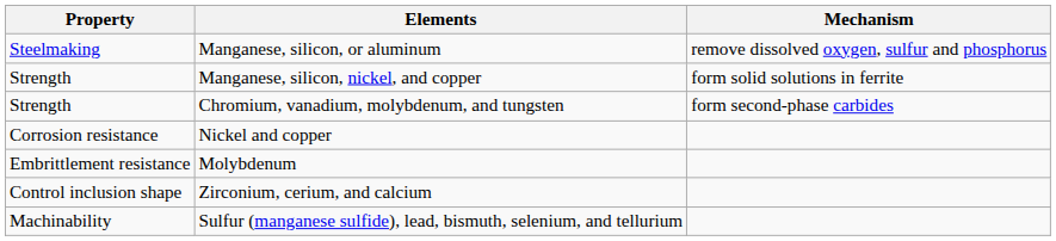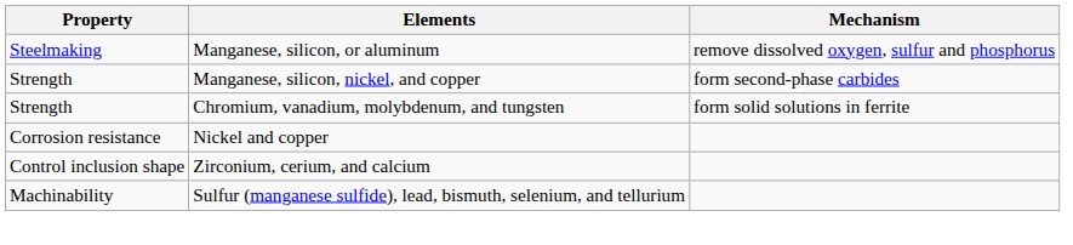Manganese, silicon, nickel, and copper | Mechanism: form solid solutions in ferrite -> form second-phase carbides
Chromium, vanadium, molybdenum, and tungsten | Mechanism: form second-phase carbides -> form solid solutions in ferrite
- row: Embrittlement resistance | Molybdenum
